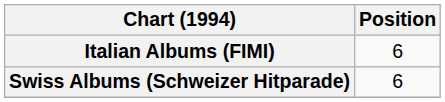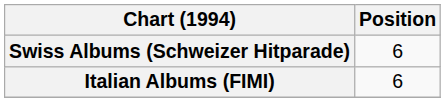rows swapped: Italian Albums (FIMI) <-> Swiss Albums (Schweizer Hitparade)
